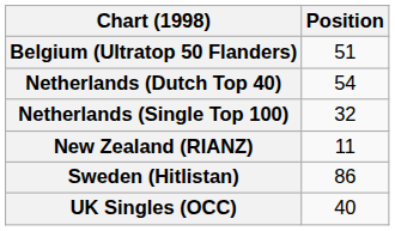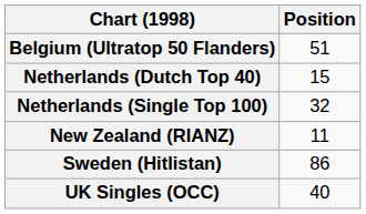Netherlands (Dutch Top 40) | Position: 54 -> 15
